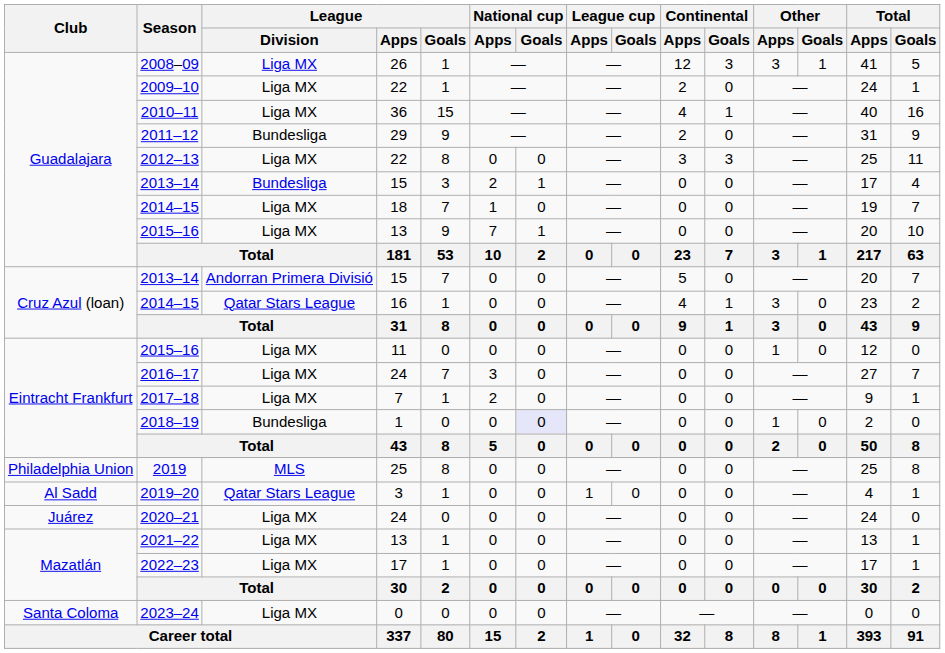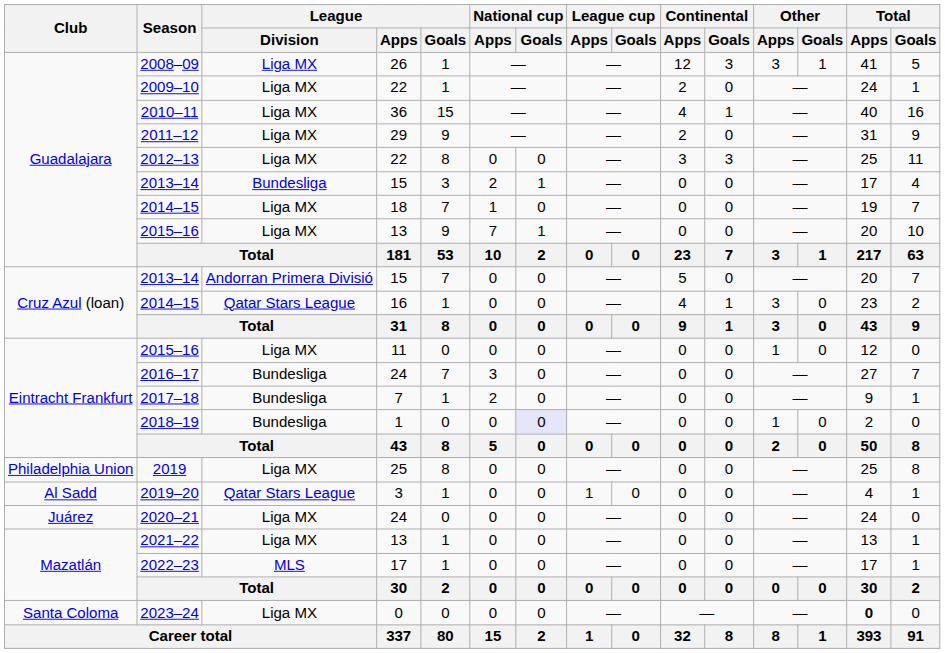2011–12 | League / Division: Bundesliga -> Liga MX
2016–17 | League / Division: Liga MX -> Bundesliga
2017–18 | League / Division: Liga MX -> Bundesliga
2019 | League / Division: MLS -> Liga MX
2022–23 | League / Division: Liga MX -> MLS
2023–24 | Total / Apps: normal -> bold
